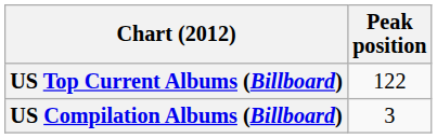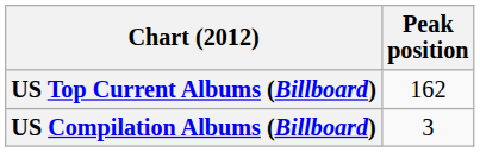US Top Current Albums (Billboard) | Peak position: 122 -> 162
